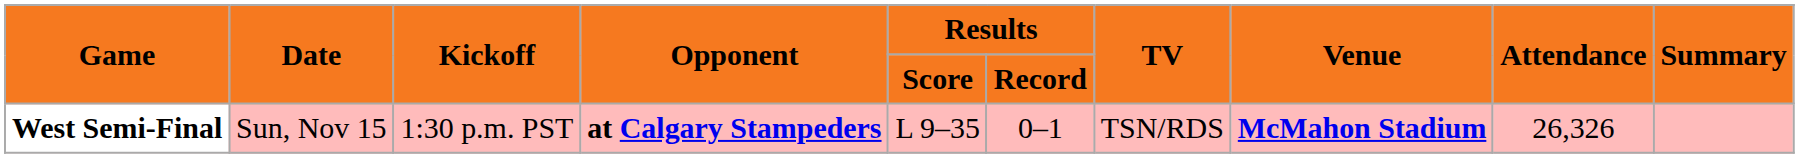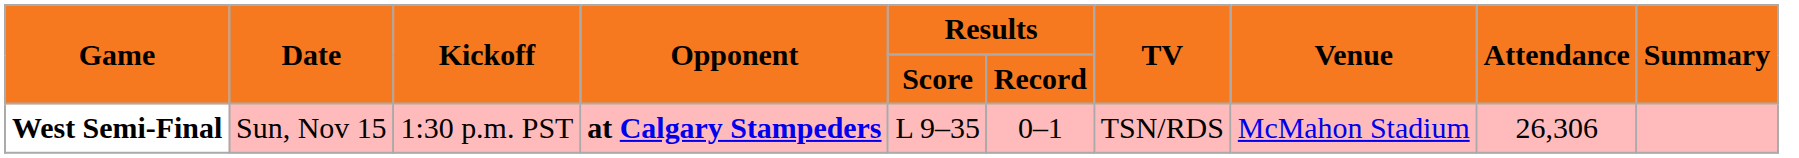West Semi-Final | Venue: bold -> normal
West Semi-Final | Attendance: 26,326 -> 26,306
